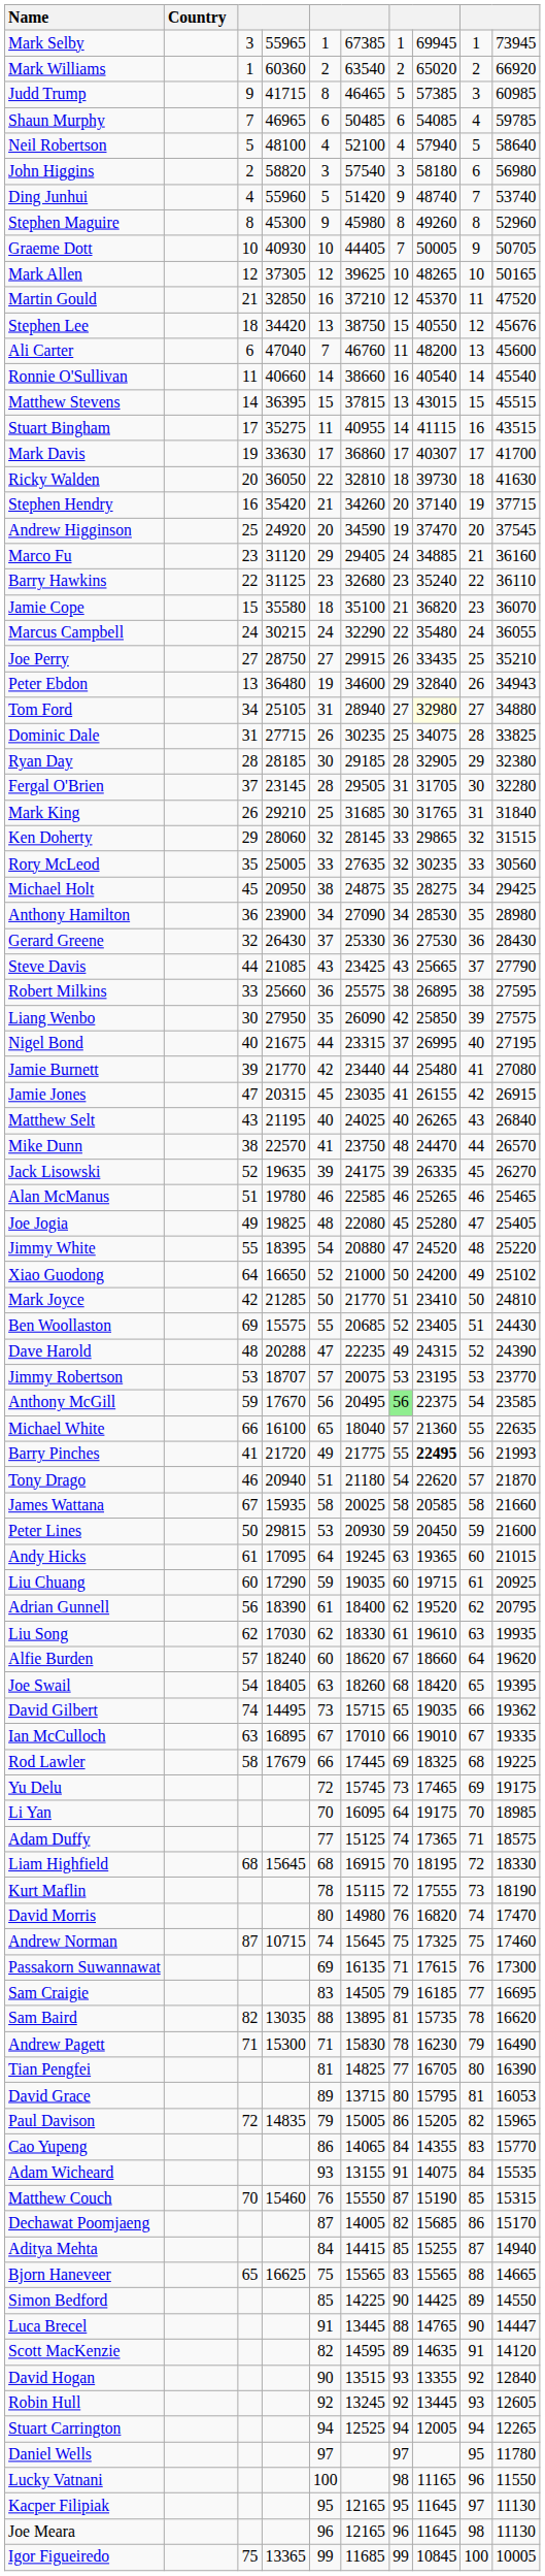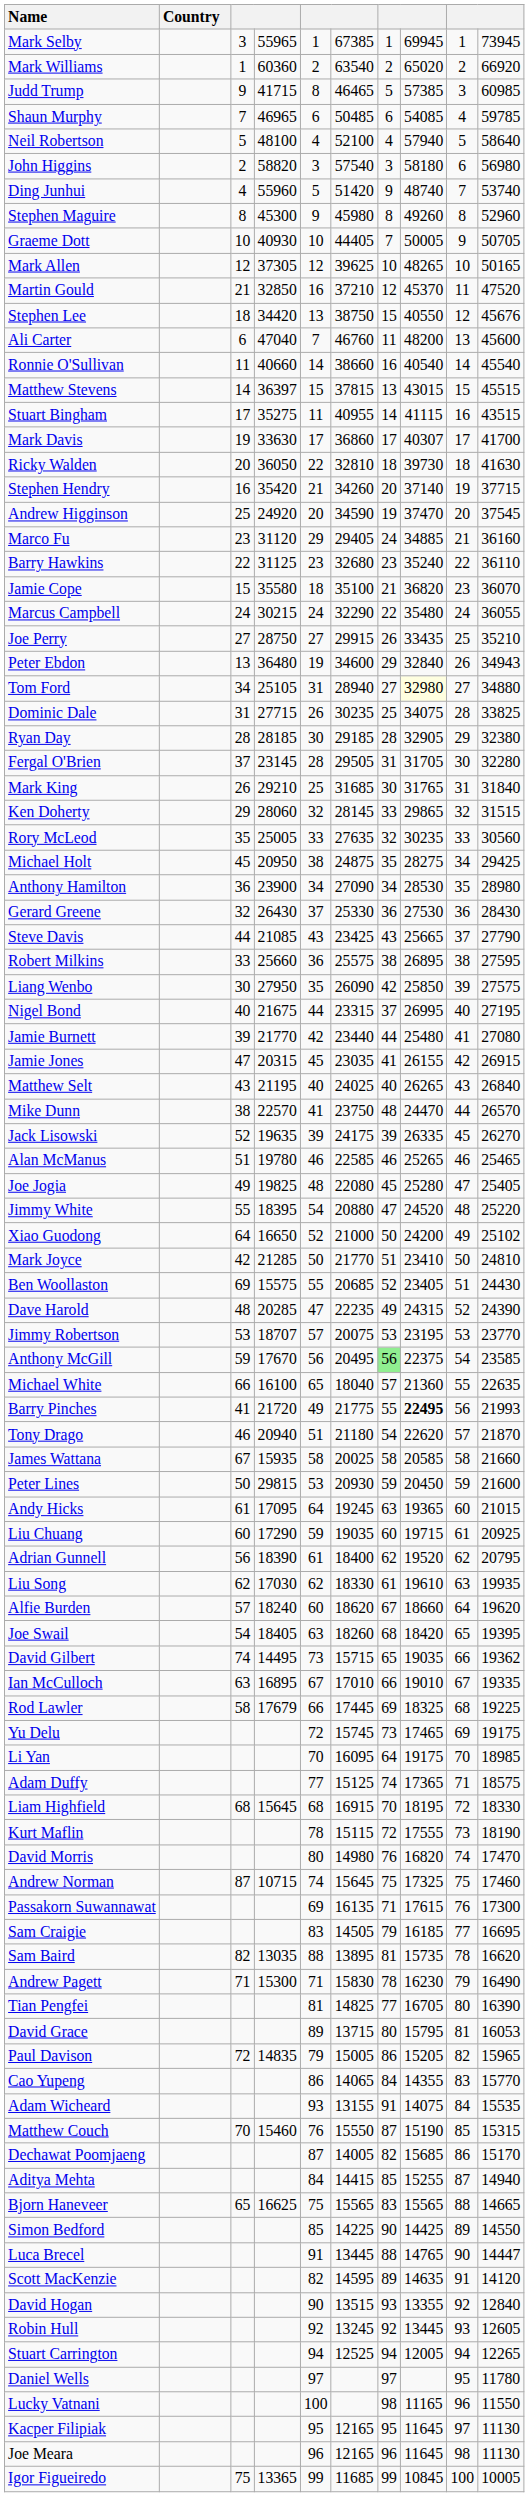Matthew Stevens | column 4: 36395 -> 36397
Dave Harold | column 4: 20288 -> 20285
